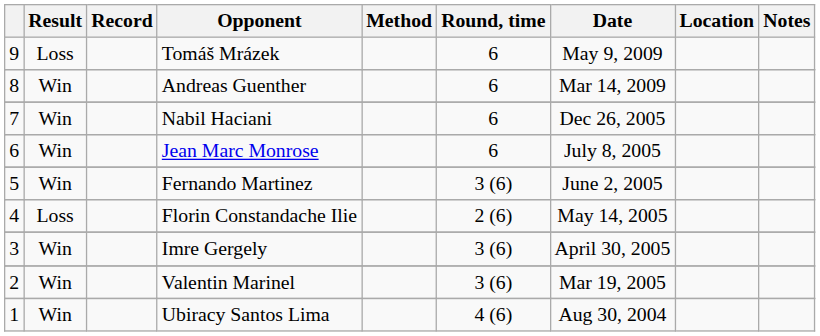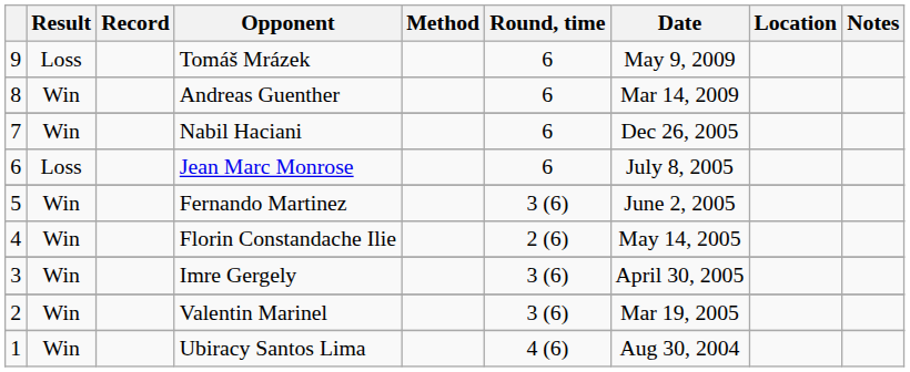Jean Marc Monrose | Result: Win -> Loss
Florin Constandache Ilie | Result: Loss -> Win
